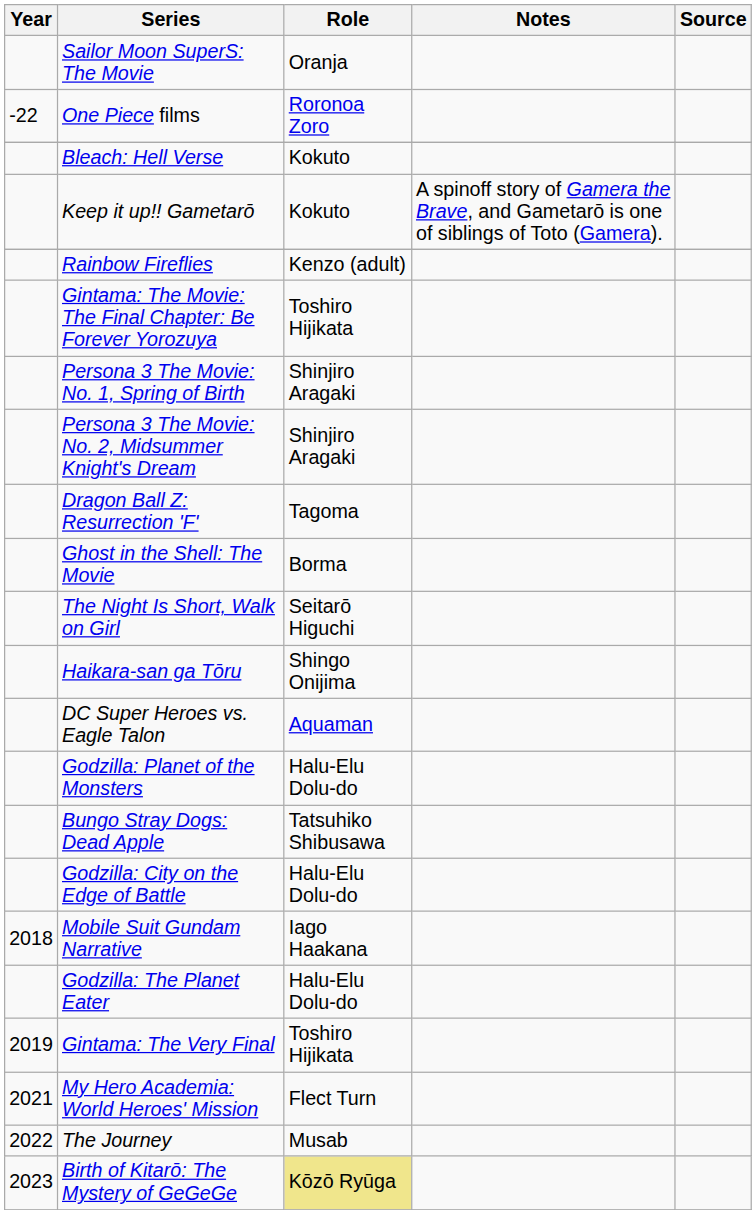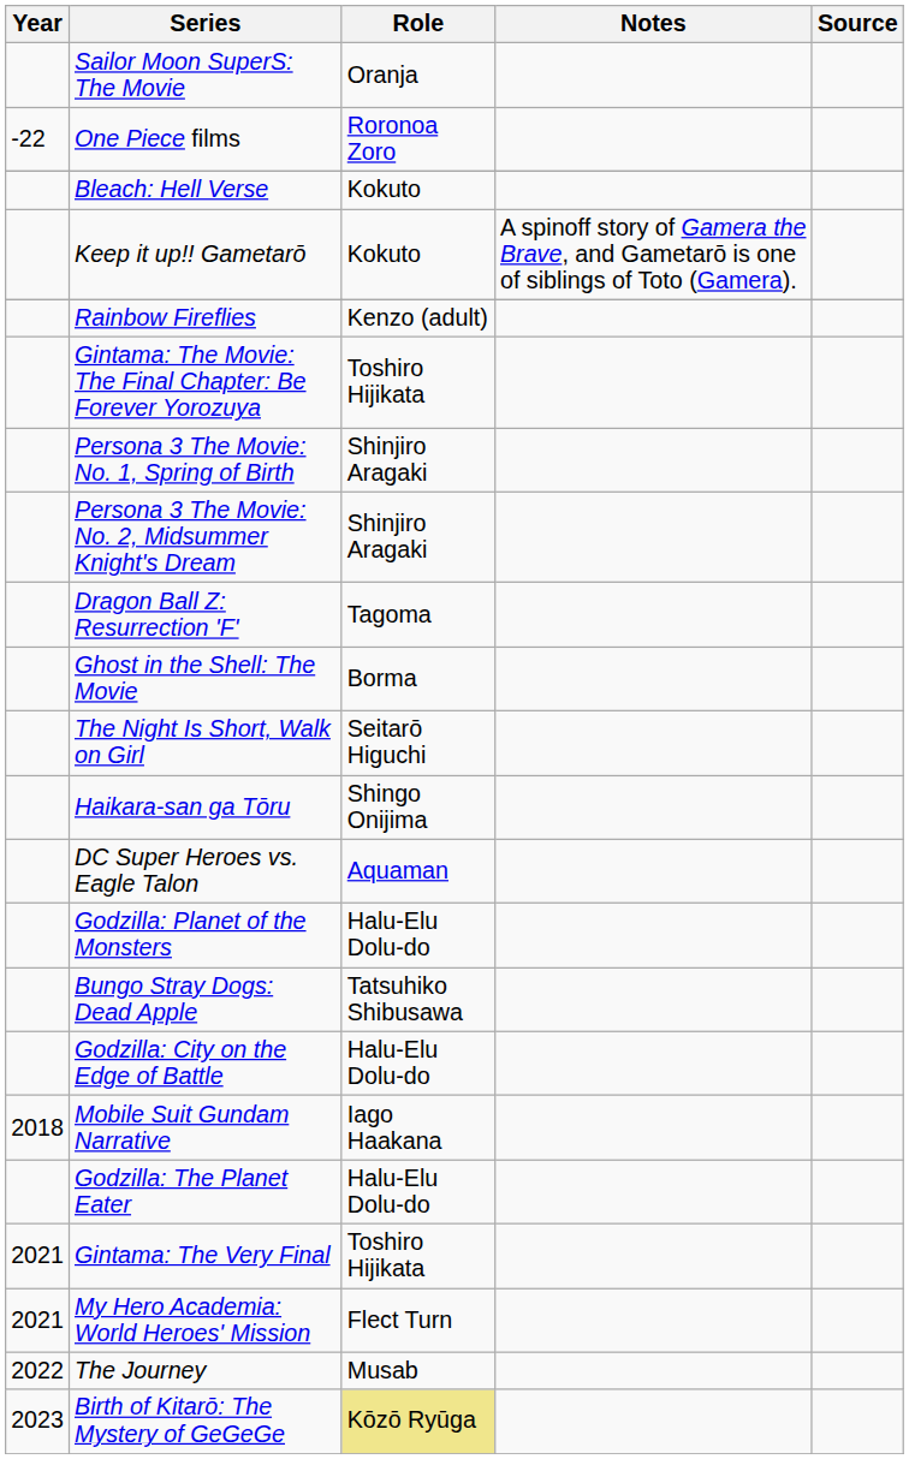Gintama: The Very Final | Year: 2019 -> 2021
